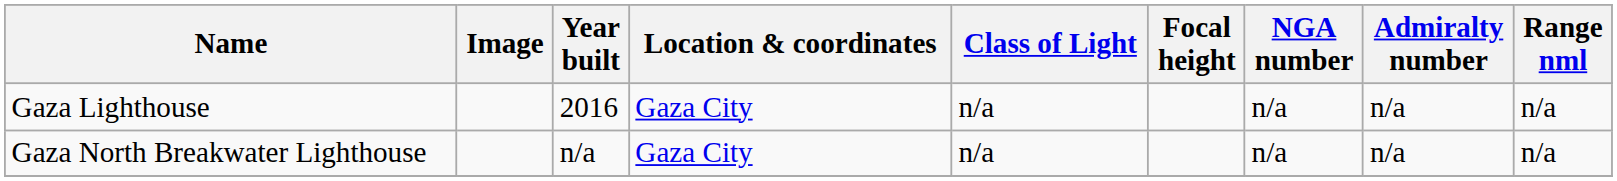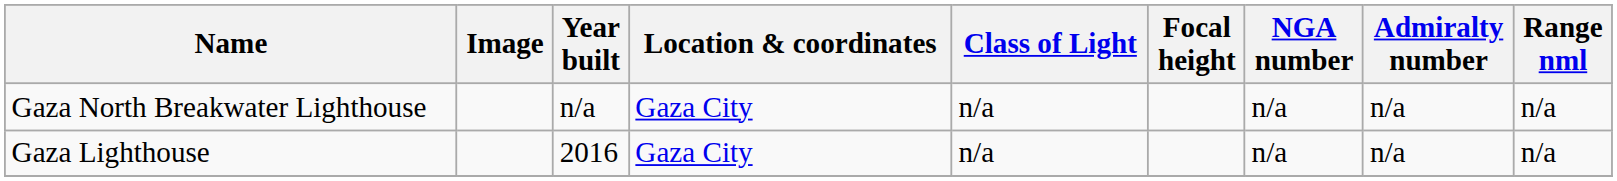rows swapped: Gaza Lighthouse <-> Gaza North Breakwater Lighthouse
